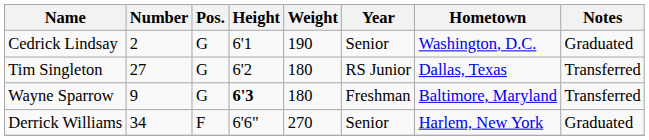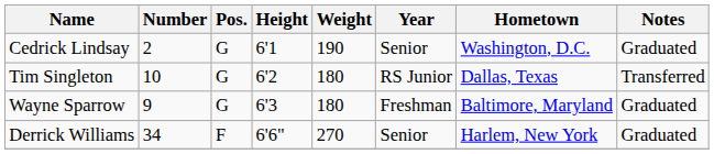Tim Singleton | Number: 27 -> 10
Wayne Sparrow | Height: bold -> normal
Wayne Sparrow | Notes: Transferred -> Graduated
